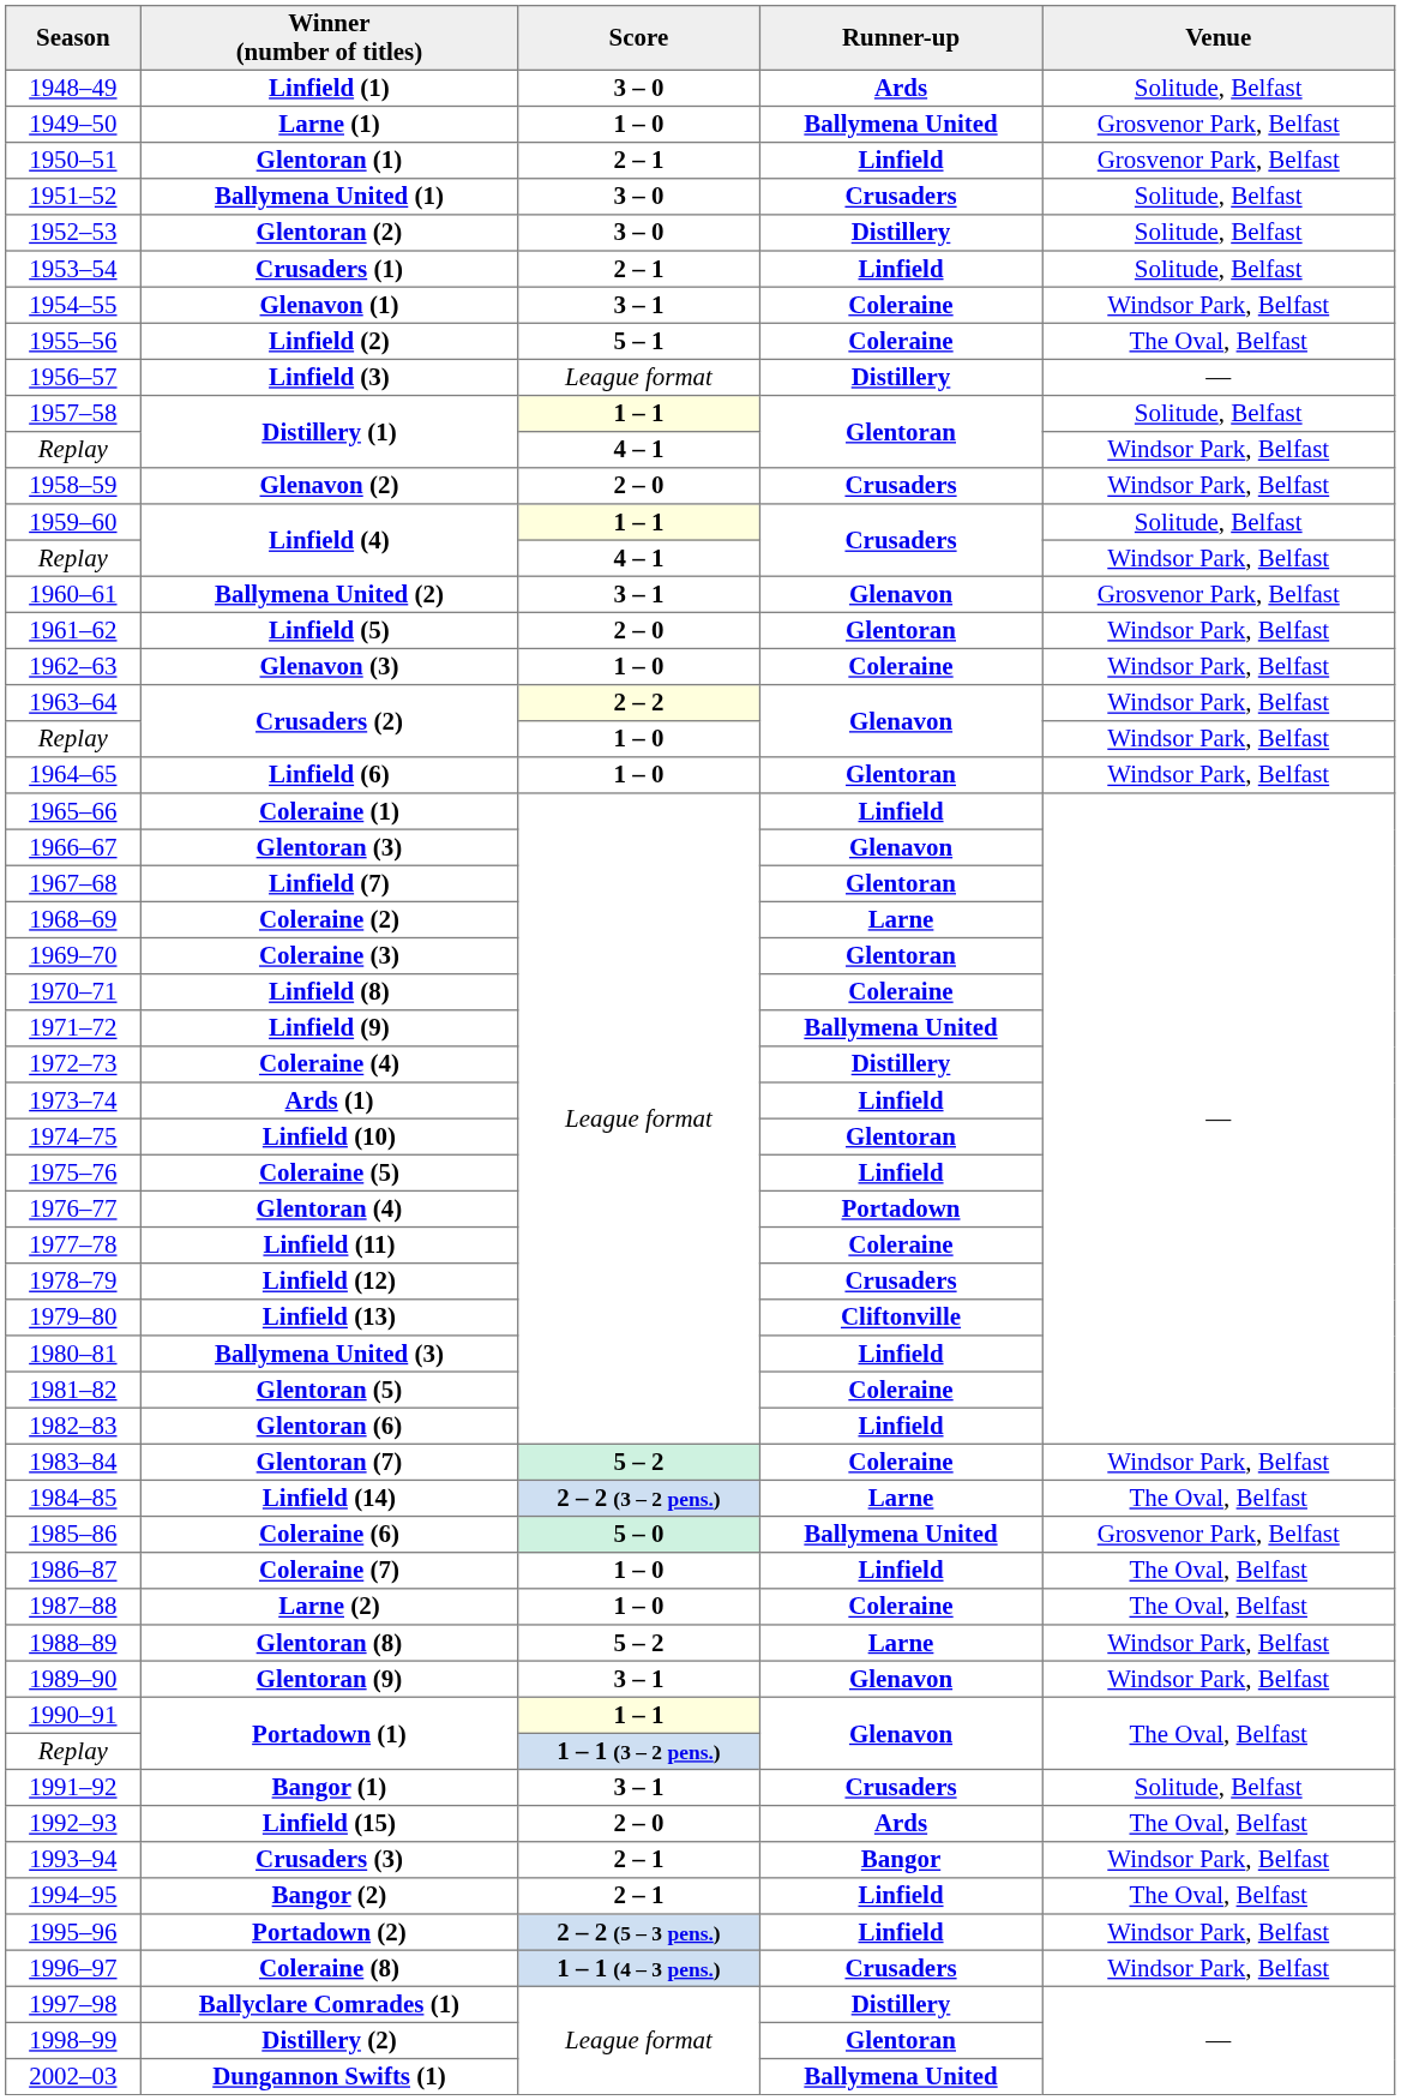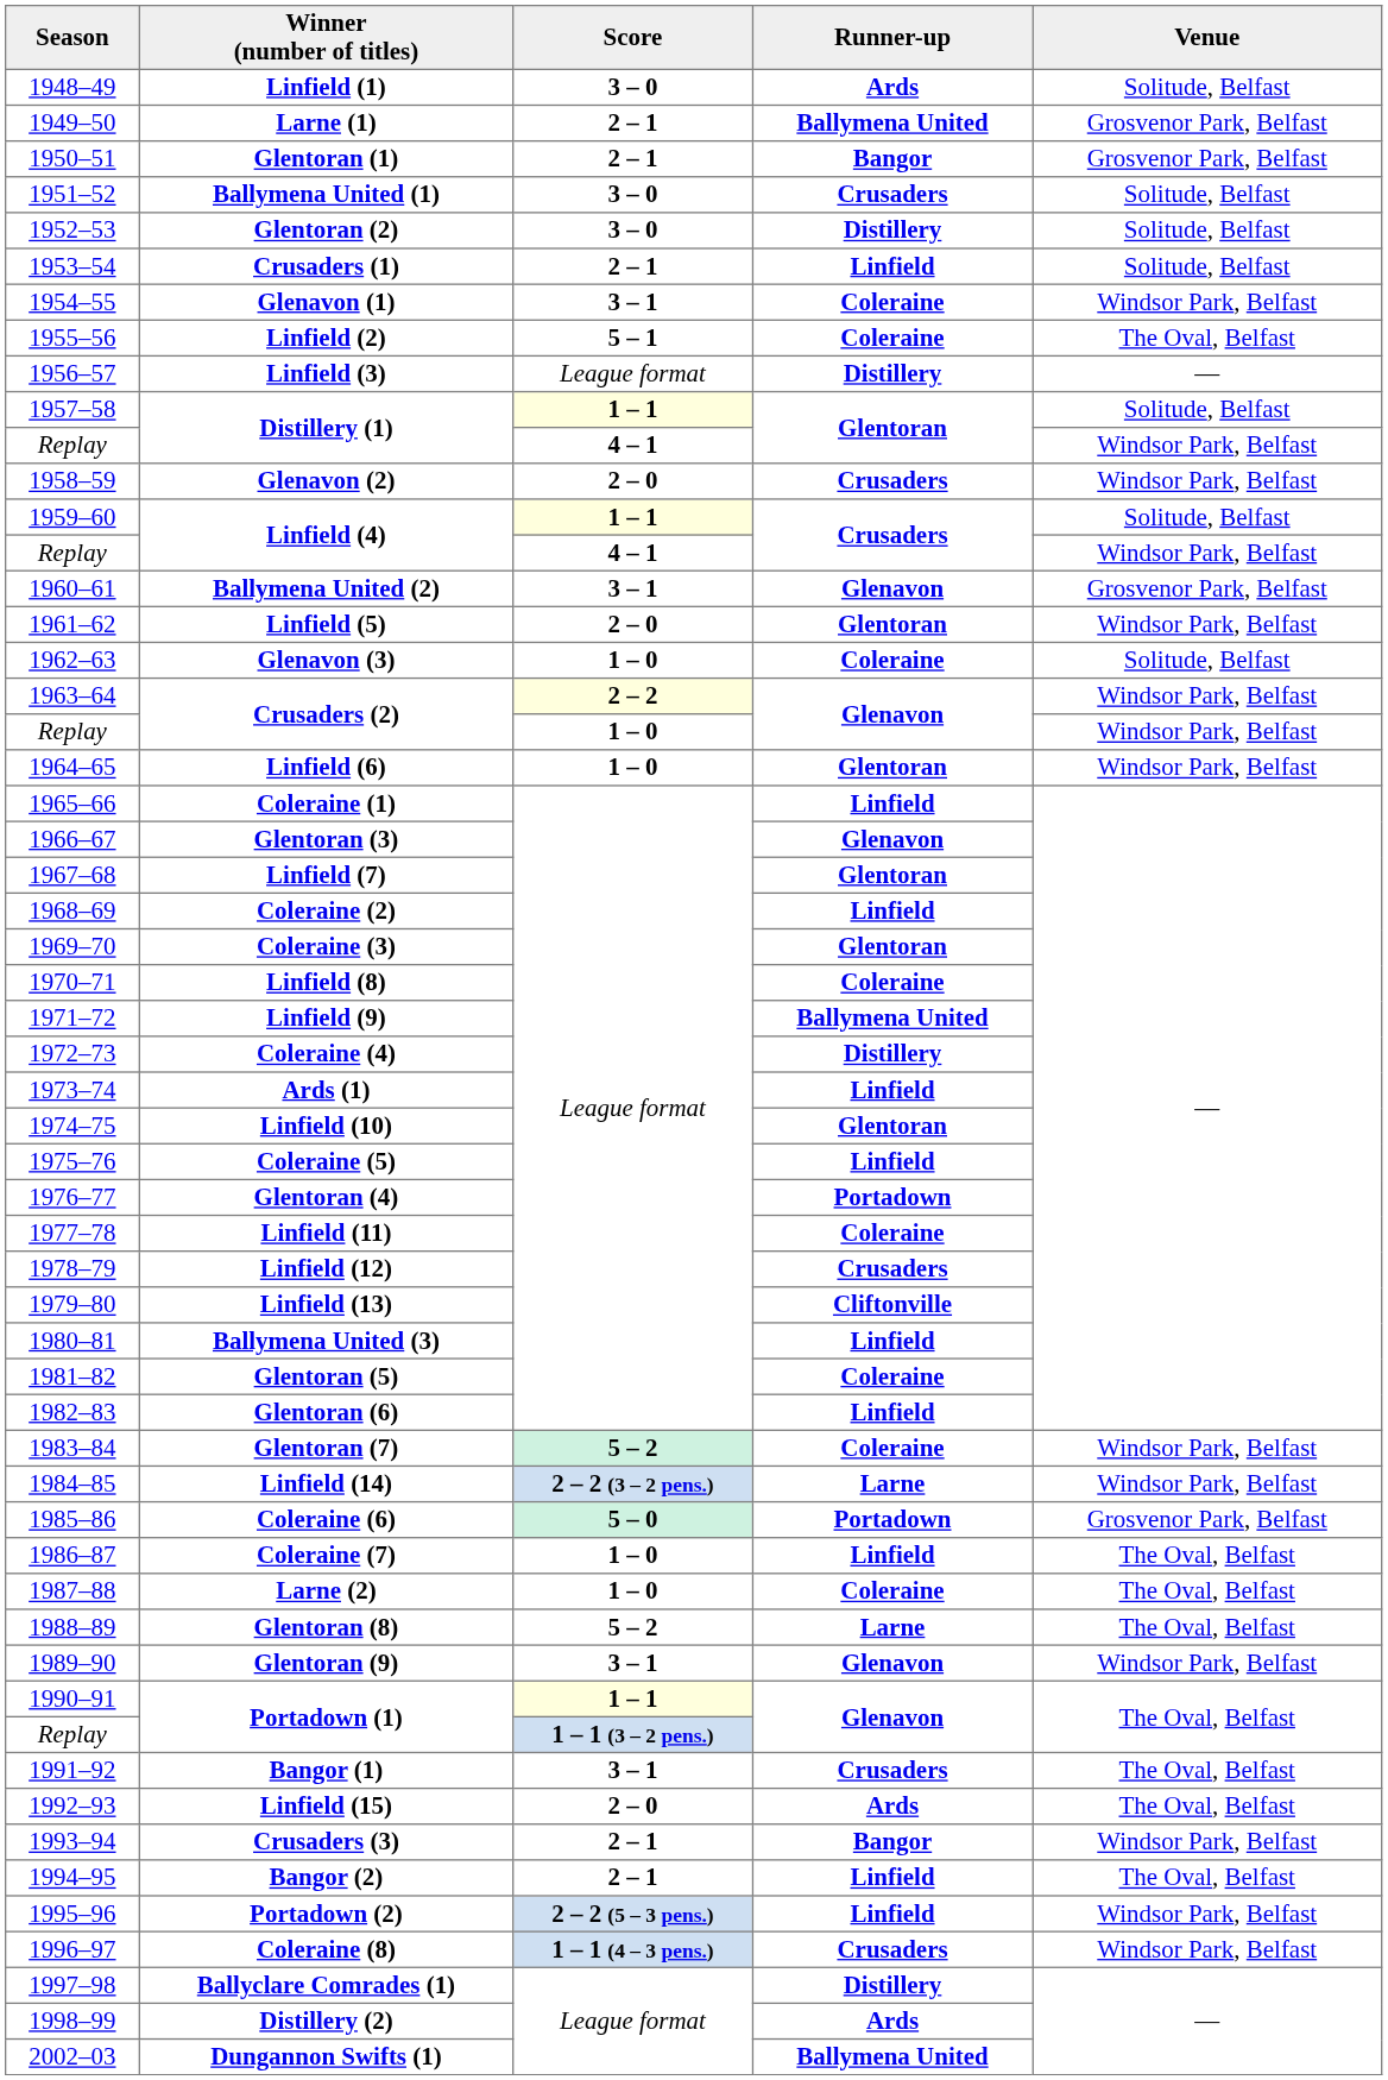Larne (1) | Score: 1 – 0 -> 2 – 1
Glentoran (1) | Runner-up: Linfield -> Bangor
Glenavon (3) | Venue: Windsor Park, Belfast -> Solitude, Belfast
Coleraine (2) | Runner-up: Larne -> Linfield
Linfield (14) | Venue: The Oval, Belfast -> Windsor Park, Belfast
Coleraine (6) | Runner-up: Ballymena United -> Portadown
Glentoran (8) | Venue: Windsor Park, Belfast -> The Oval, Belfast
Bangor (1) | Venue: Solitude, Belfast -> The Oval, Belfast
Distillery (2) | Runner-up: Glentoran -> Ards
